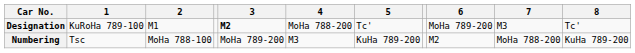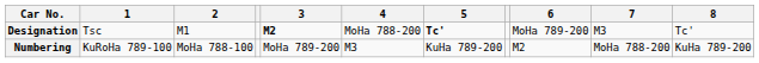Designation | 1: KuRoHa 789-100 -> Tsc
Designation | 5: normal -> bold
Numbering | 1: Tsc -> KuRoHa 789-100
